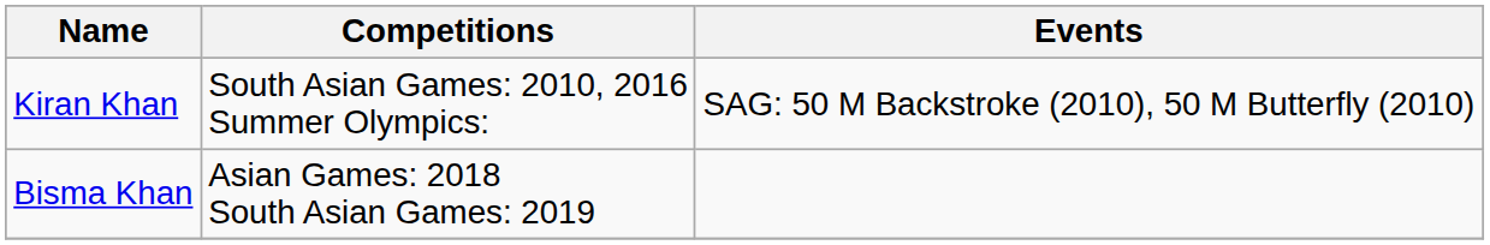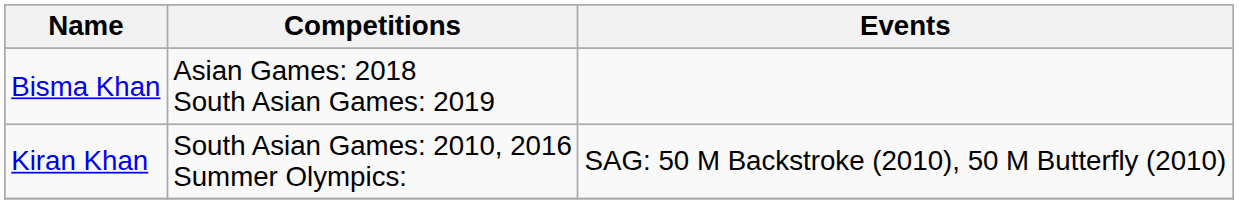rows swapped: Bisma Khan <-> Kiran Khan
